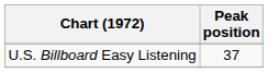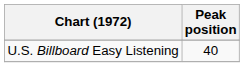U.S. Billboard Easy Listening | Peak position: 37 -> 40
